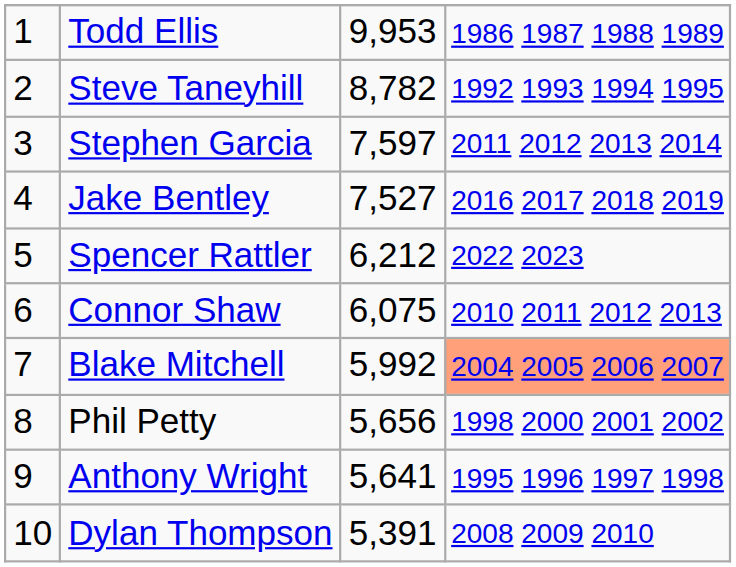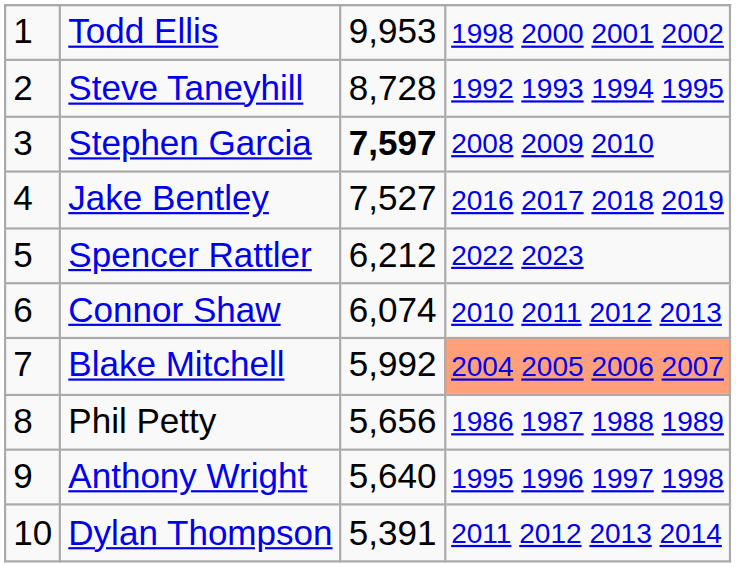Todd Ellis | column 4: 1986 1987 1988 1989 -> 1998 2000 2001 2002
Steve Taneyhill | column 3: 8,782 -> 8,728
Stephen Garcia | column 3: normal -> bold
Stephen Garcia | column 4: 2011 2012 2013 2014 -> 2008 2009 2010
Connor Shaw | column 3: 6,075 -> 6,074
Phil Petty | column 4: 1998 2000 2001 2002 -> 1986 1987 1988 1989
Anthony Wright | column 3: 5,641 -> 5,640
Dylan Thompson | column 4: 2008 2009 2010 -> 2011 2012 2013 2014
